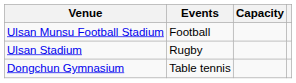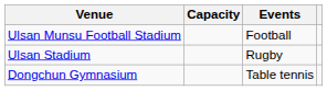columns swapped: Events <-> Capacity
